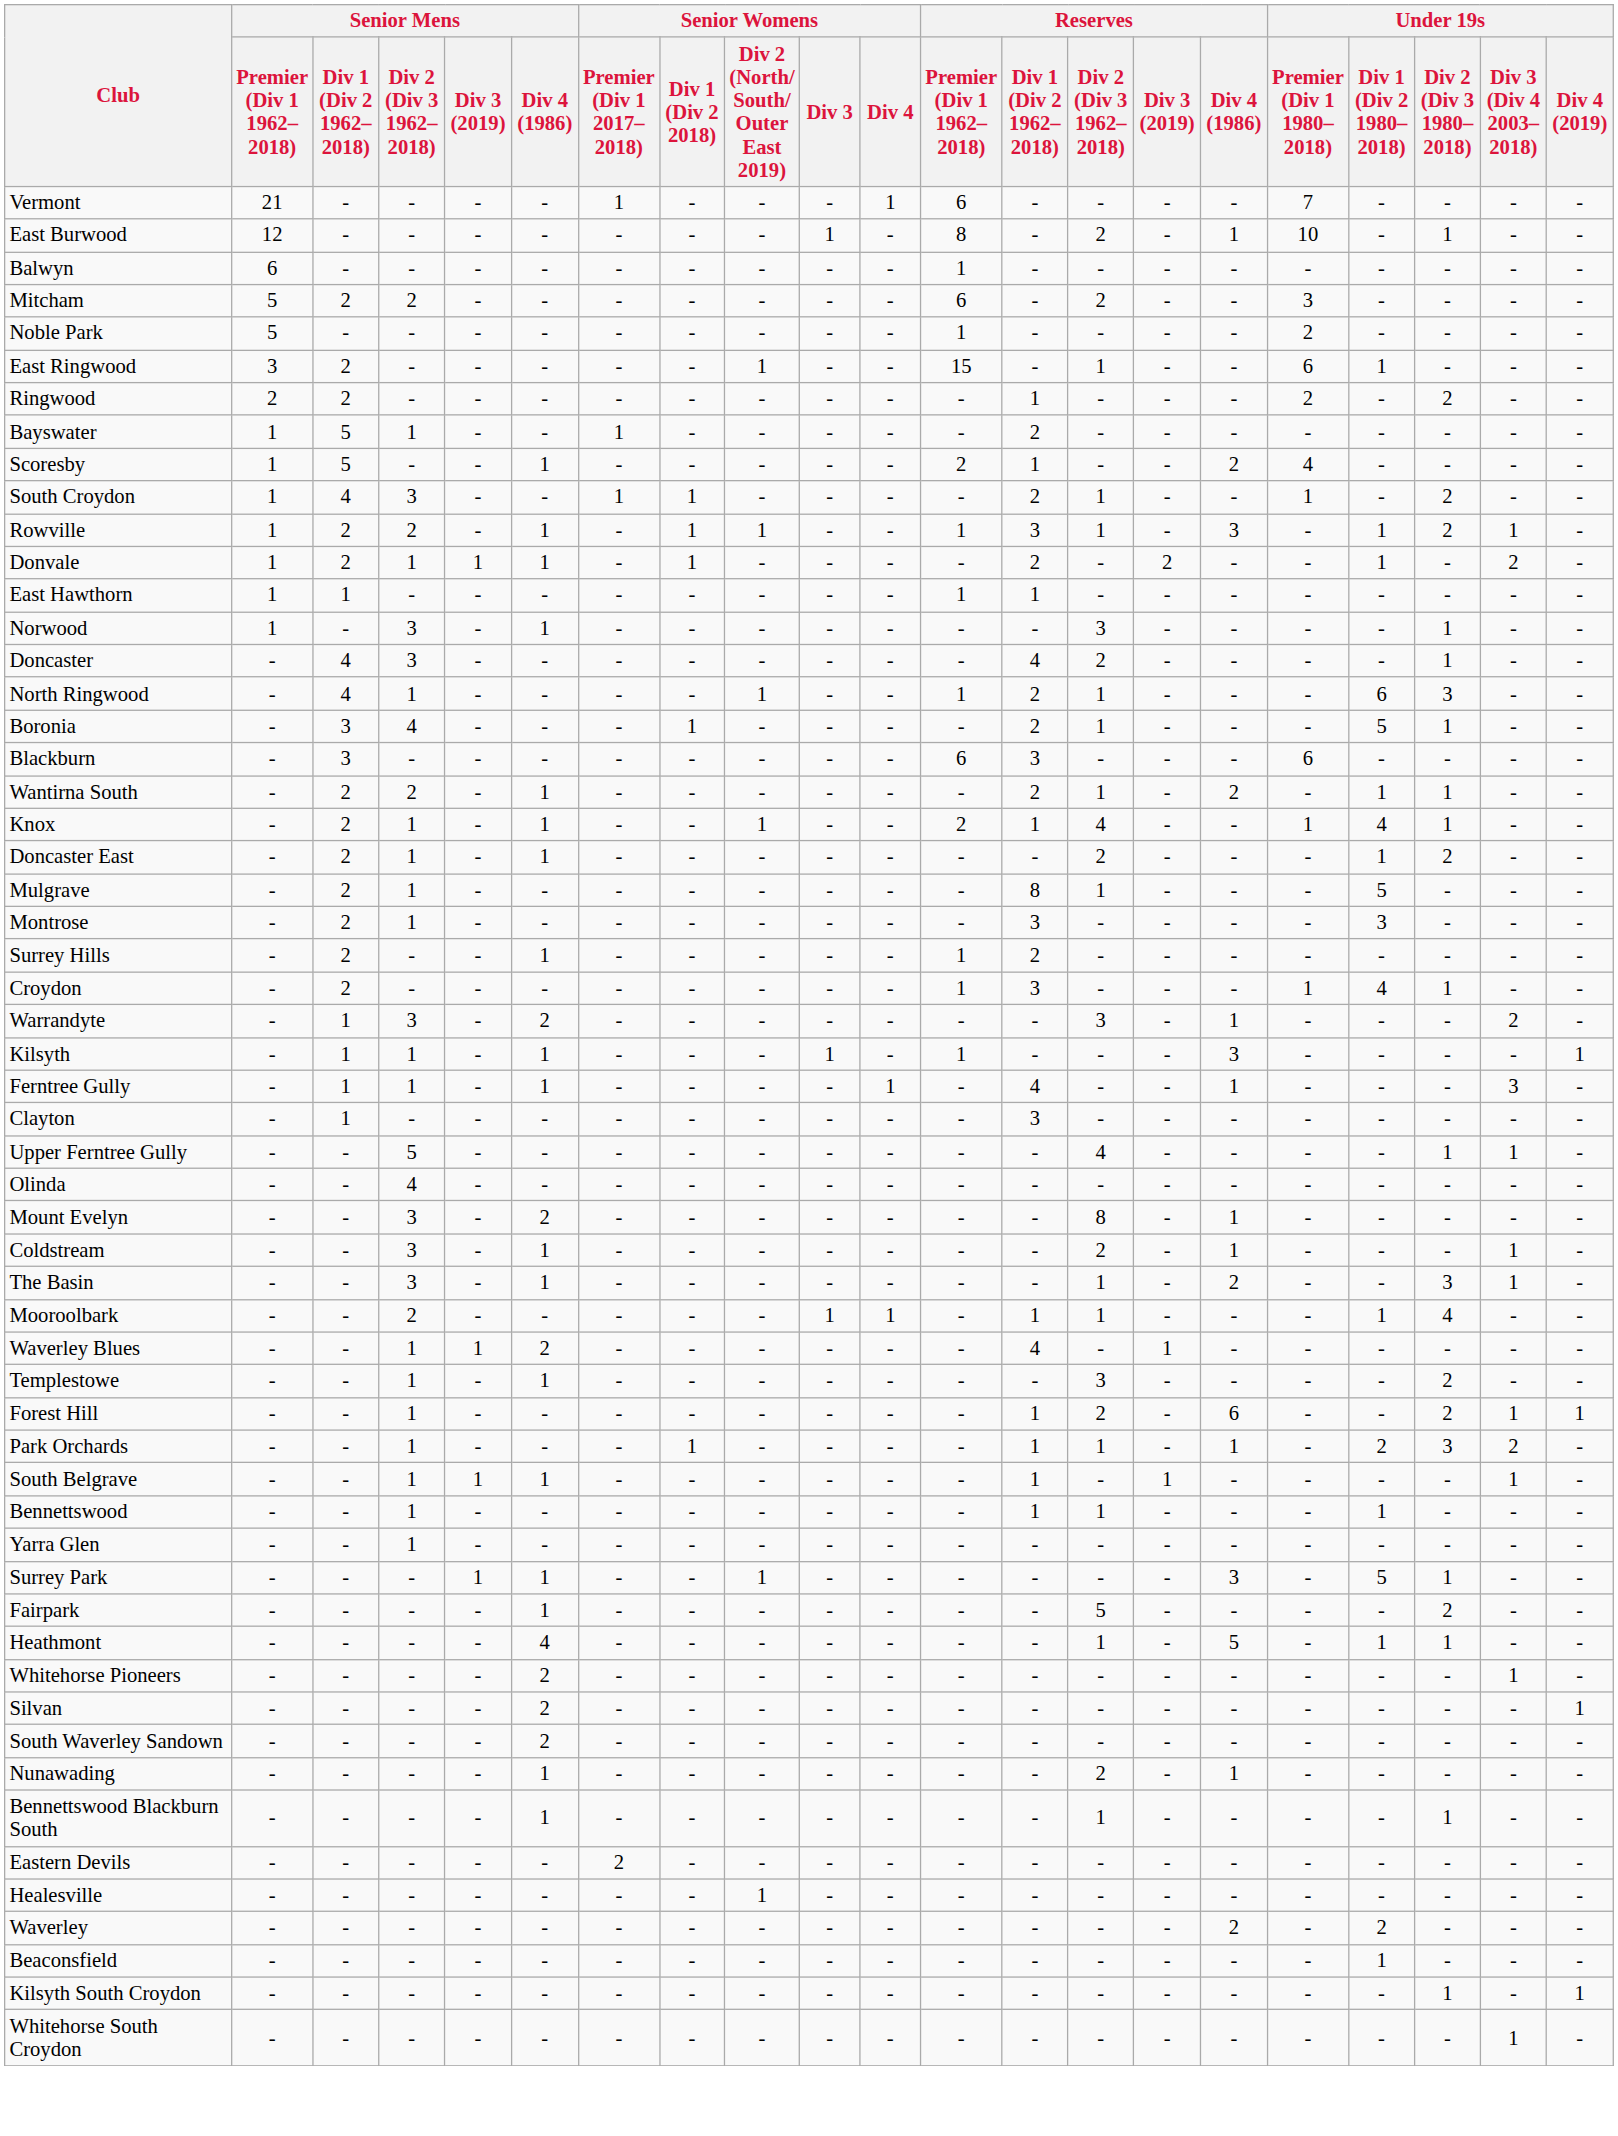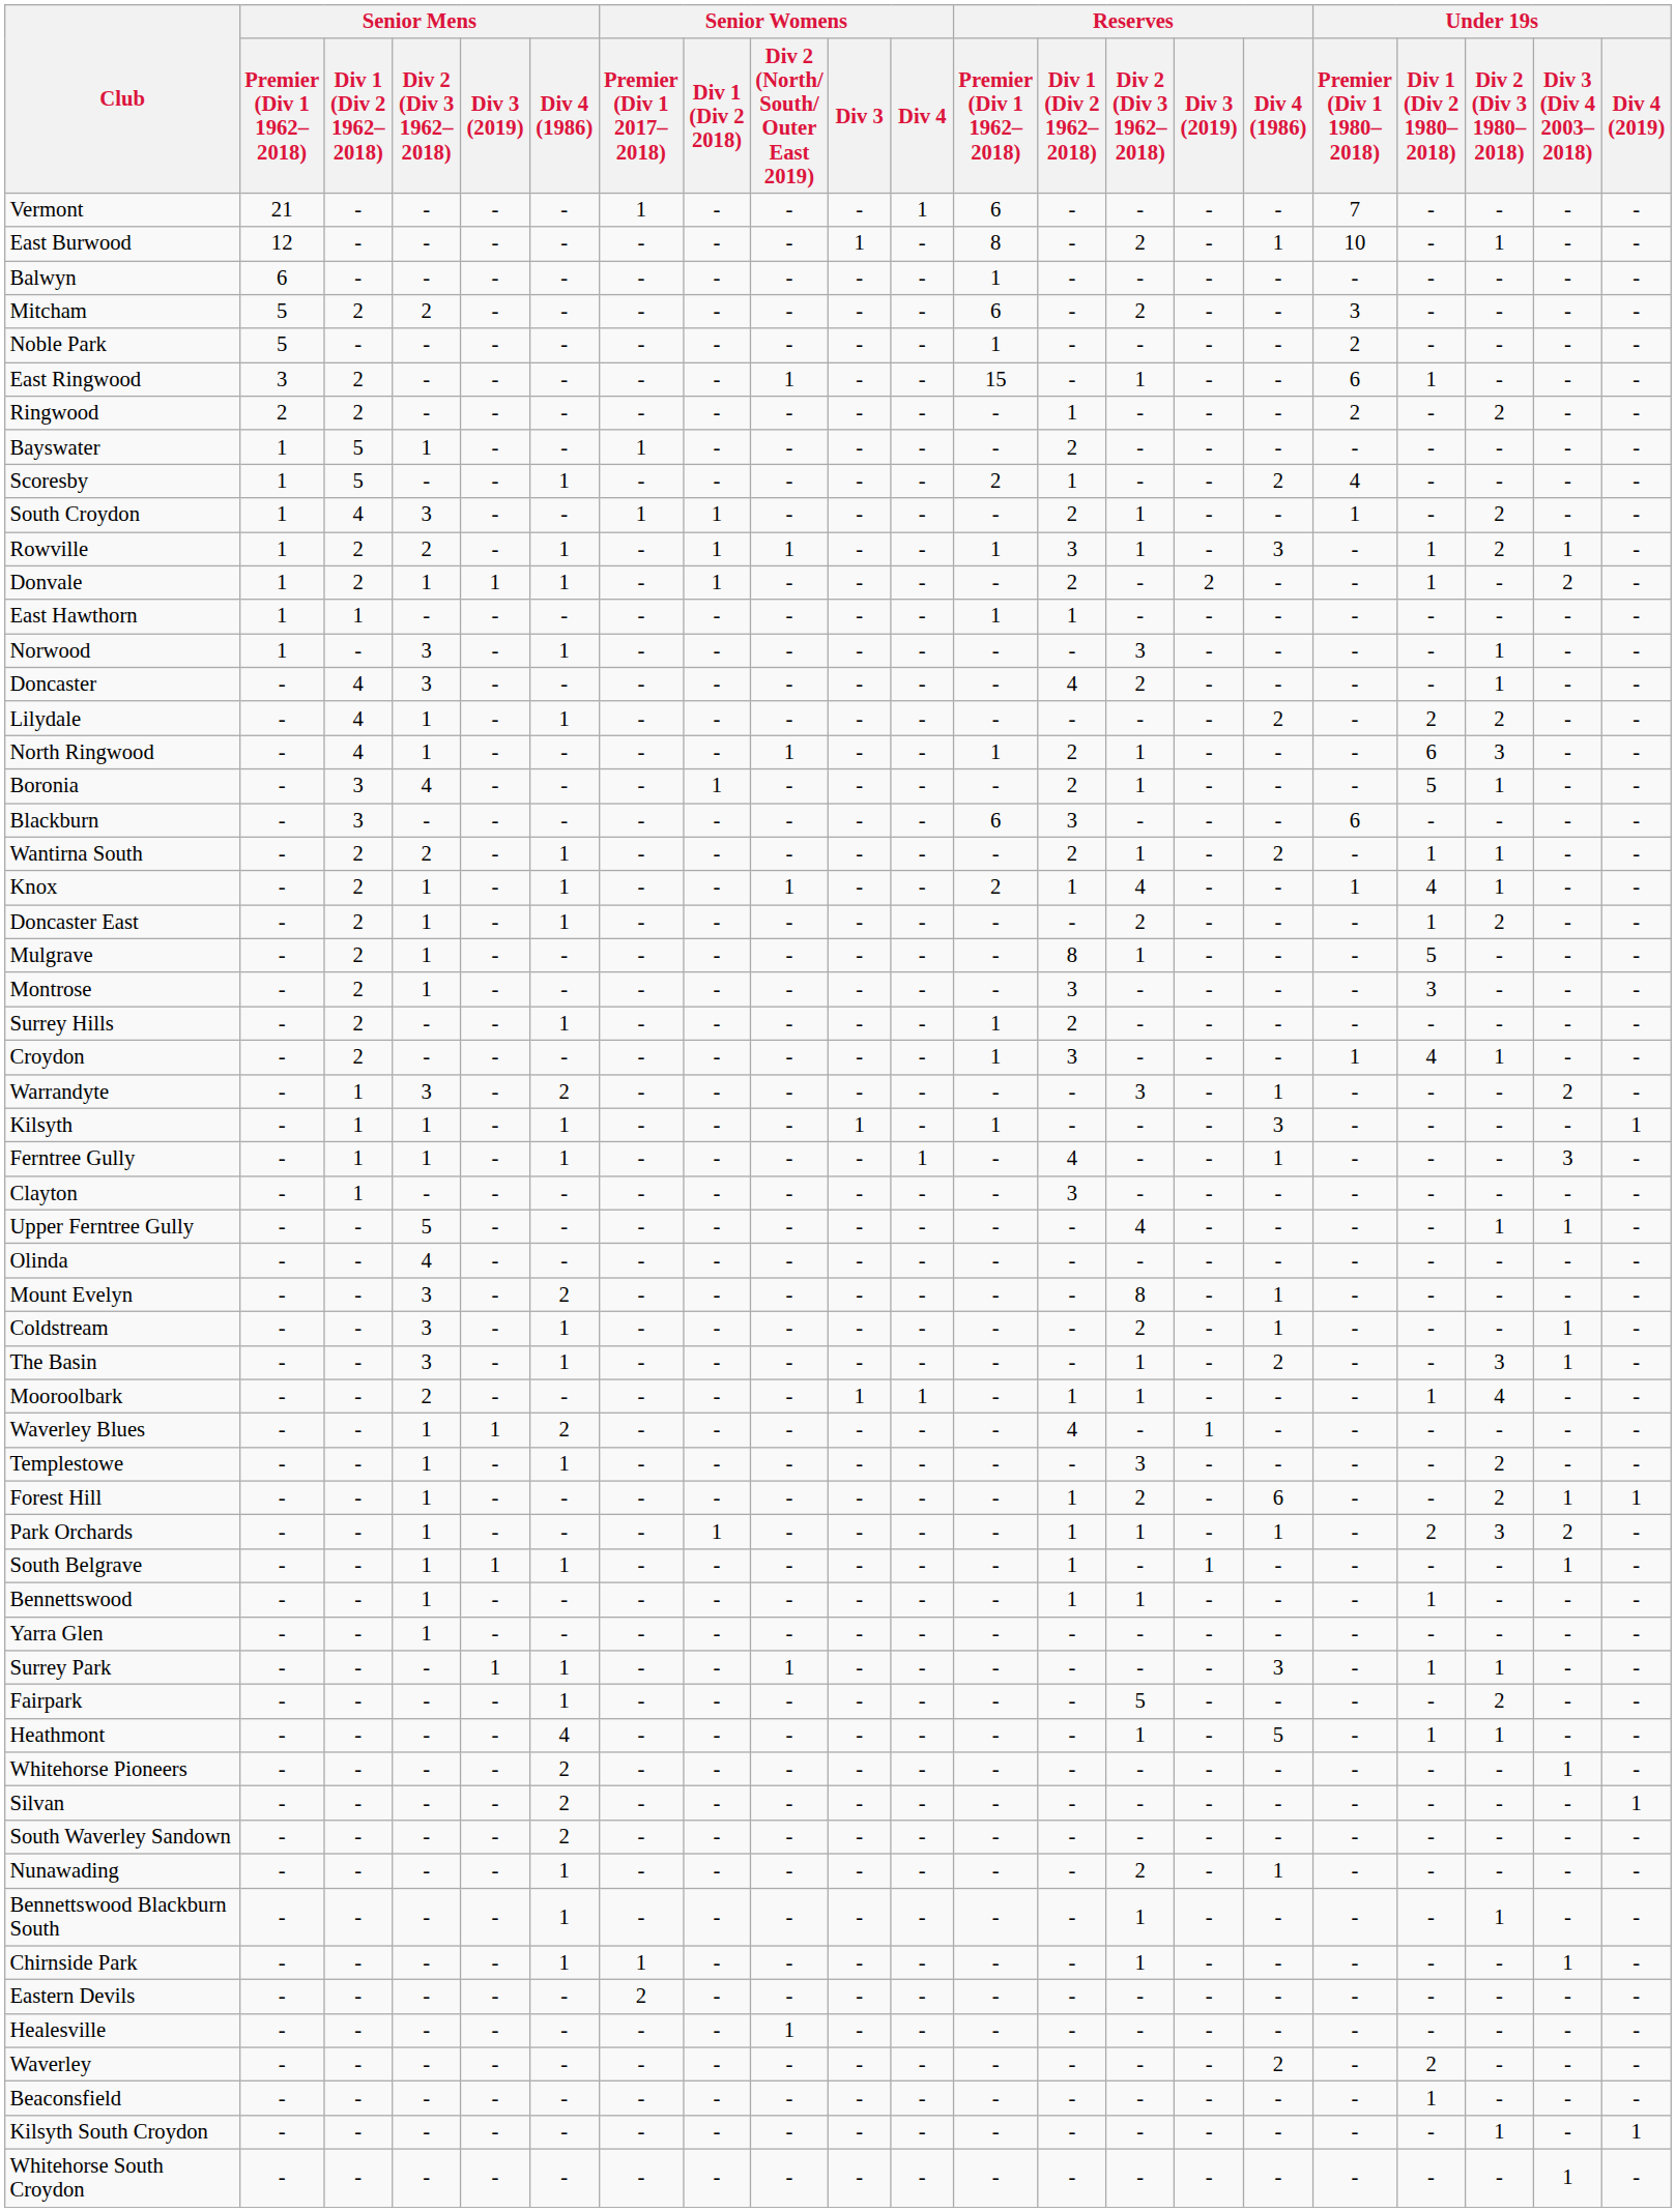+ row: Lilydale | - | 4 | 1 | - | 1 | - | - | - | - | - | - | - | - | - | 2 | - | 2 | 2 | - | -
Surrey Park | Under 19s / Div 1 (Div 2 1980–2018): 5 -> 1
+ row: Chirnside Park | - | - | - | - | 1 | 1 | - | - | - | - | - | - | 1 | - | - | - | - | - | 1 | -
